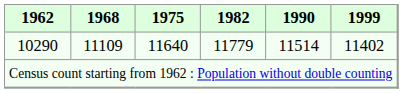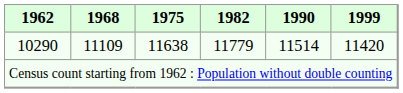10290 | 1975: 11640 -> 11638
10290 | 1999: 11402 -> 11420
